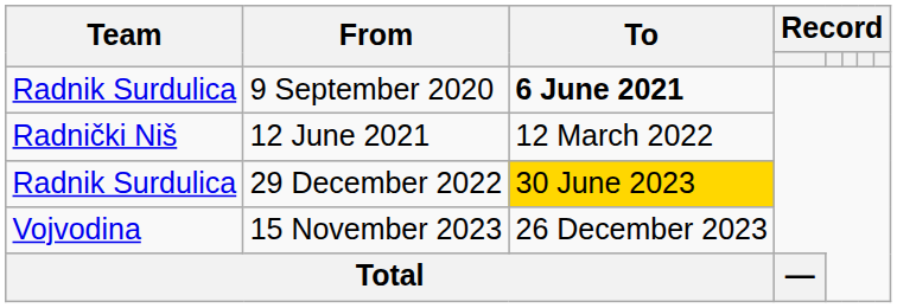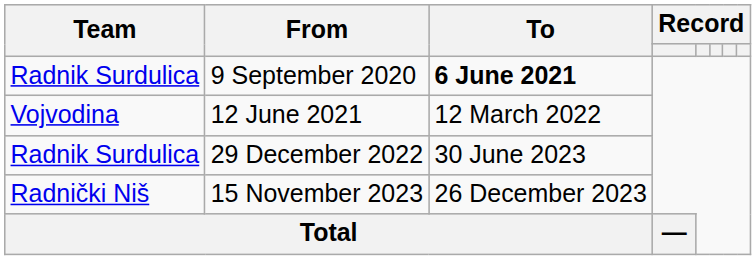12 June 2021 | Team: Radnički Niš -> Vojvodina
29 December 2022 | To: gold background -> no background
15 November 2023 | Team: Vojvodina -> Radnički Niš
